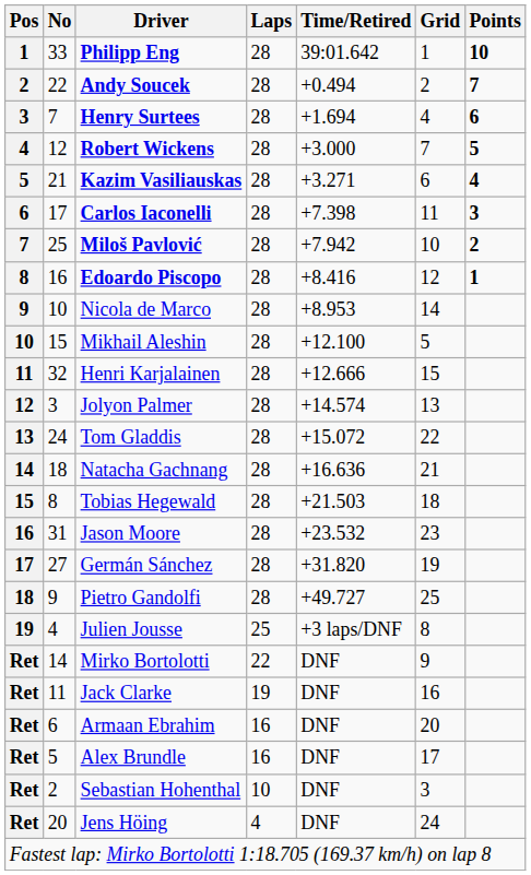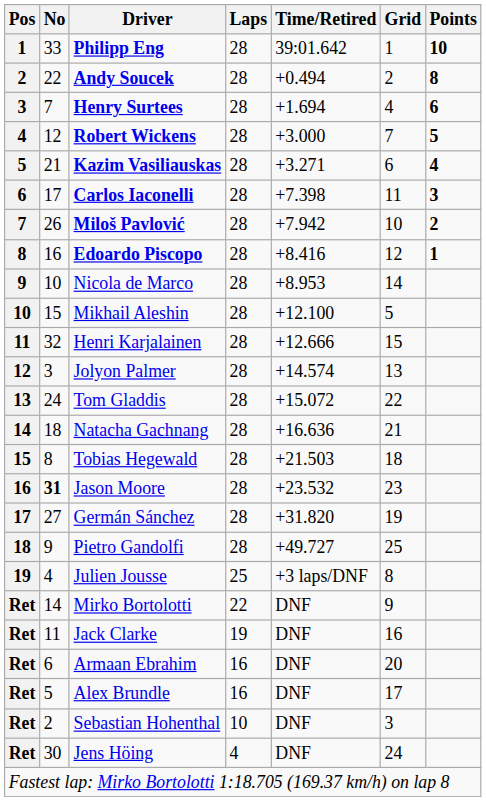Andy Soucek | Points: 7 -> 8
Miloš Pavlović | No: 25 -> 26
Jason Moore | No: normal -> bold
Jens Höing | No: 20 -> 30
